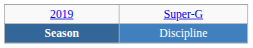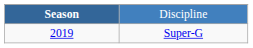rows swapped: Season <-> 2019
